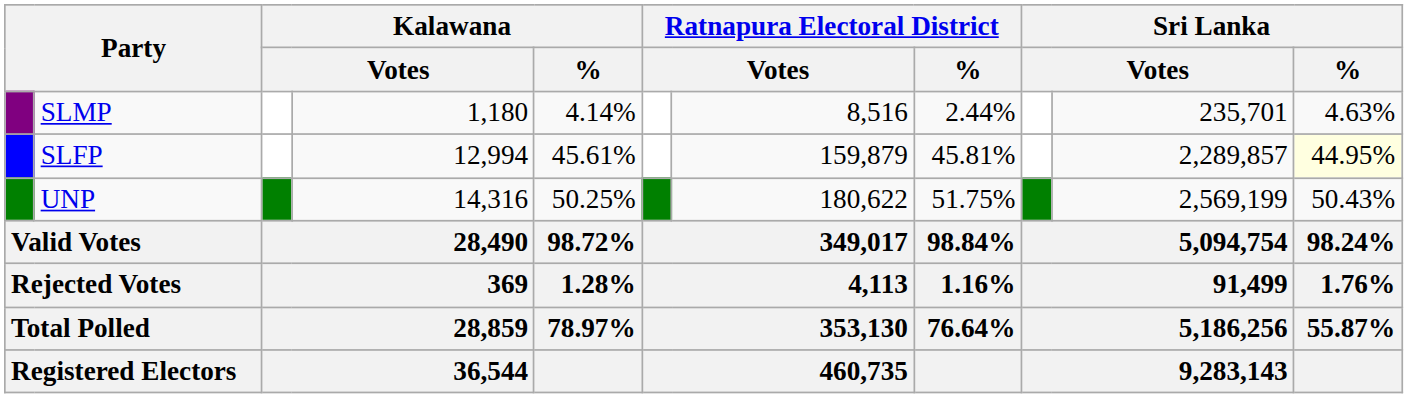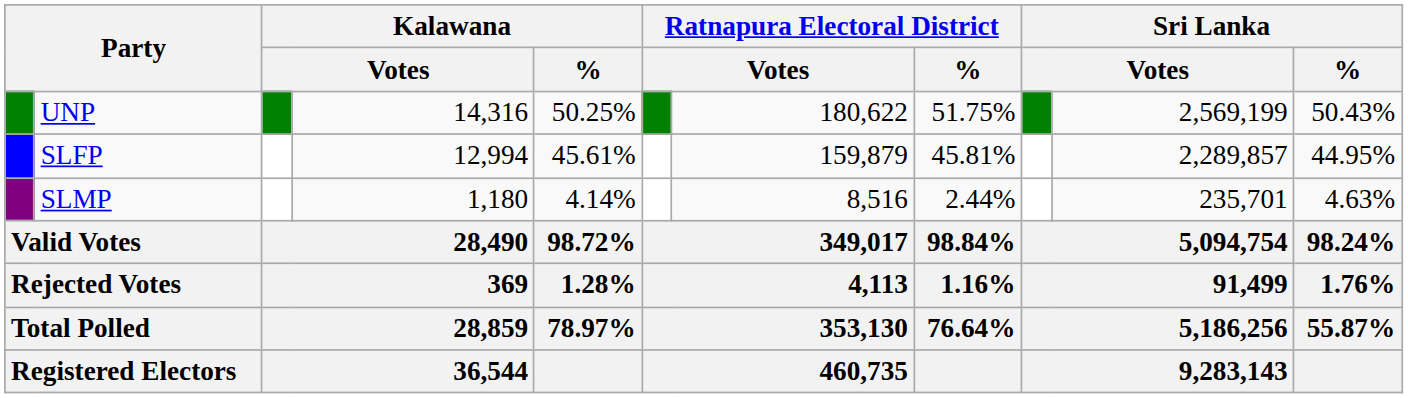rows swapped: UNP <-> SLMP
SLFP | Sri Lanka / %: lightyellow background -> no background
